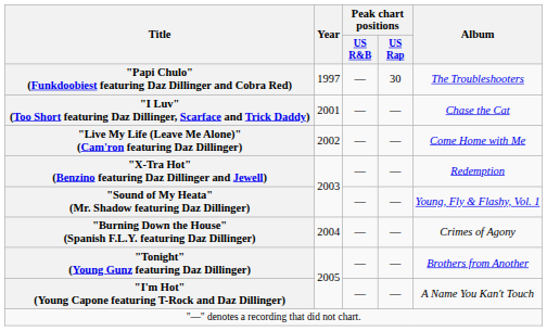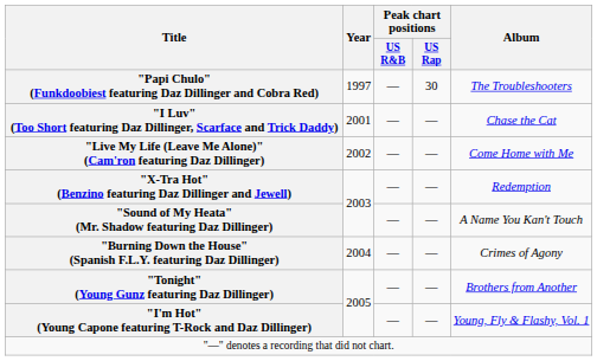"Sound of My Heata" (Mr. Shadow featuring Daz Dillinger) | Album: Young, Fly & Flashy, Vol. 1 -> A Name You Kan't Touch
"I'm Hot" (Young Capone featuring T-Rock and Daz Dillinger) | Album: A Name You Kan't Touch -> Young, Fly & Flashy, Vol. 1
